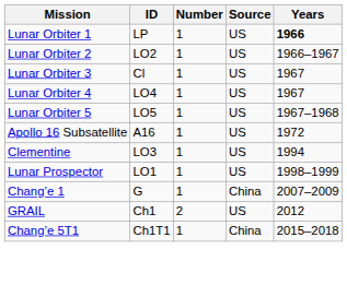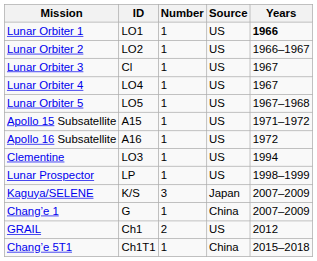Lunar Orbiter 1 | ID: LP -> LO1
+ row: Apollo 15 Subsatellite | A15 | 1 | US | 1971–1972
Lunar Prospector | ID: LO1 -> LP
+ row: Kaguya/SELENE | K/S | 3 | Japan | 2007–2009
